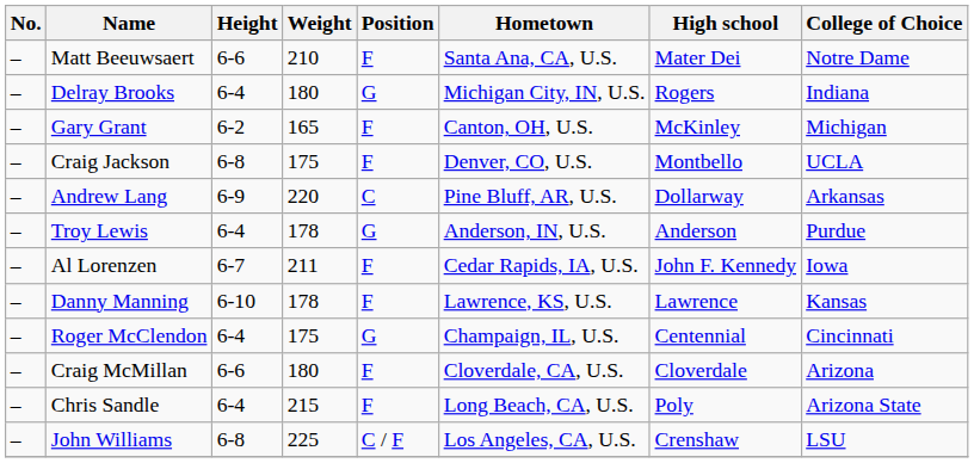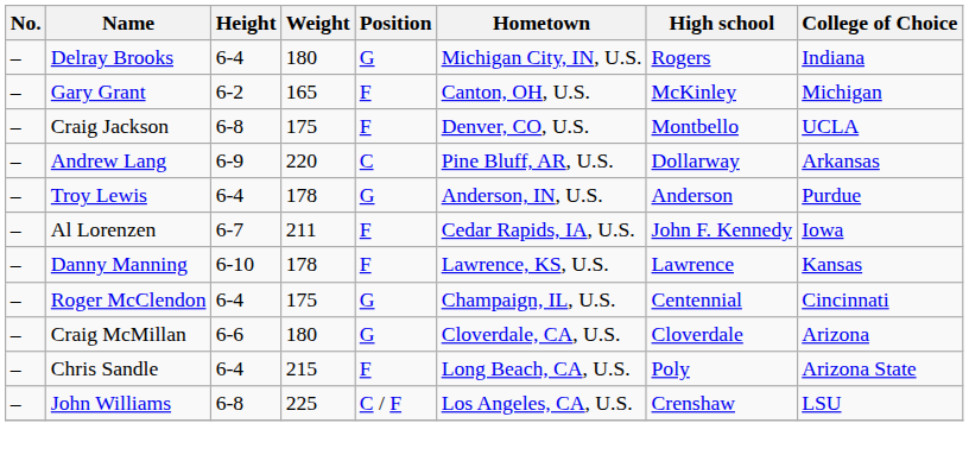- row: – | Matt Beeuwsaert | 6-6 | 210 | F | Santa Ana, CA, U.S. | Mater Dei | Notre Dame
Craig McMillan | Position: F -> G
